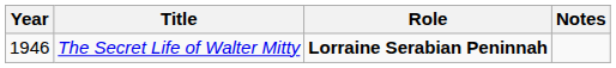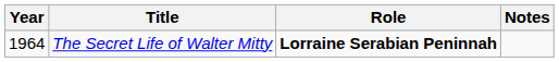The Secret Life of Walter Mitty | Year: 1946 -> 1964
